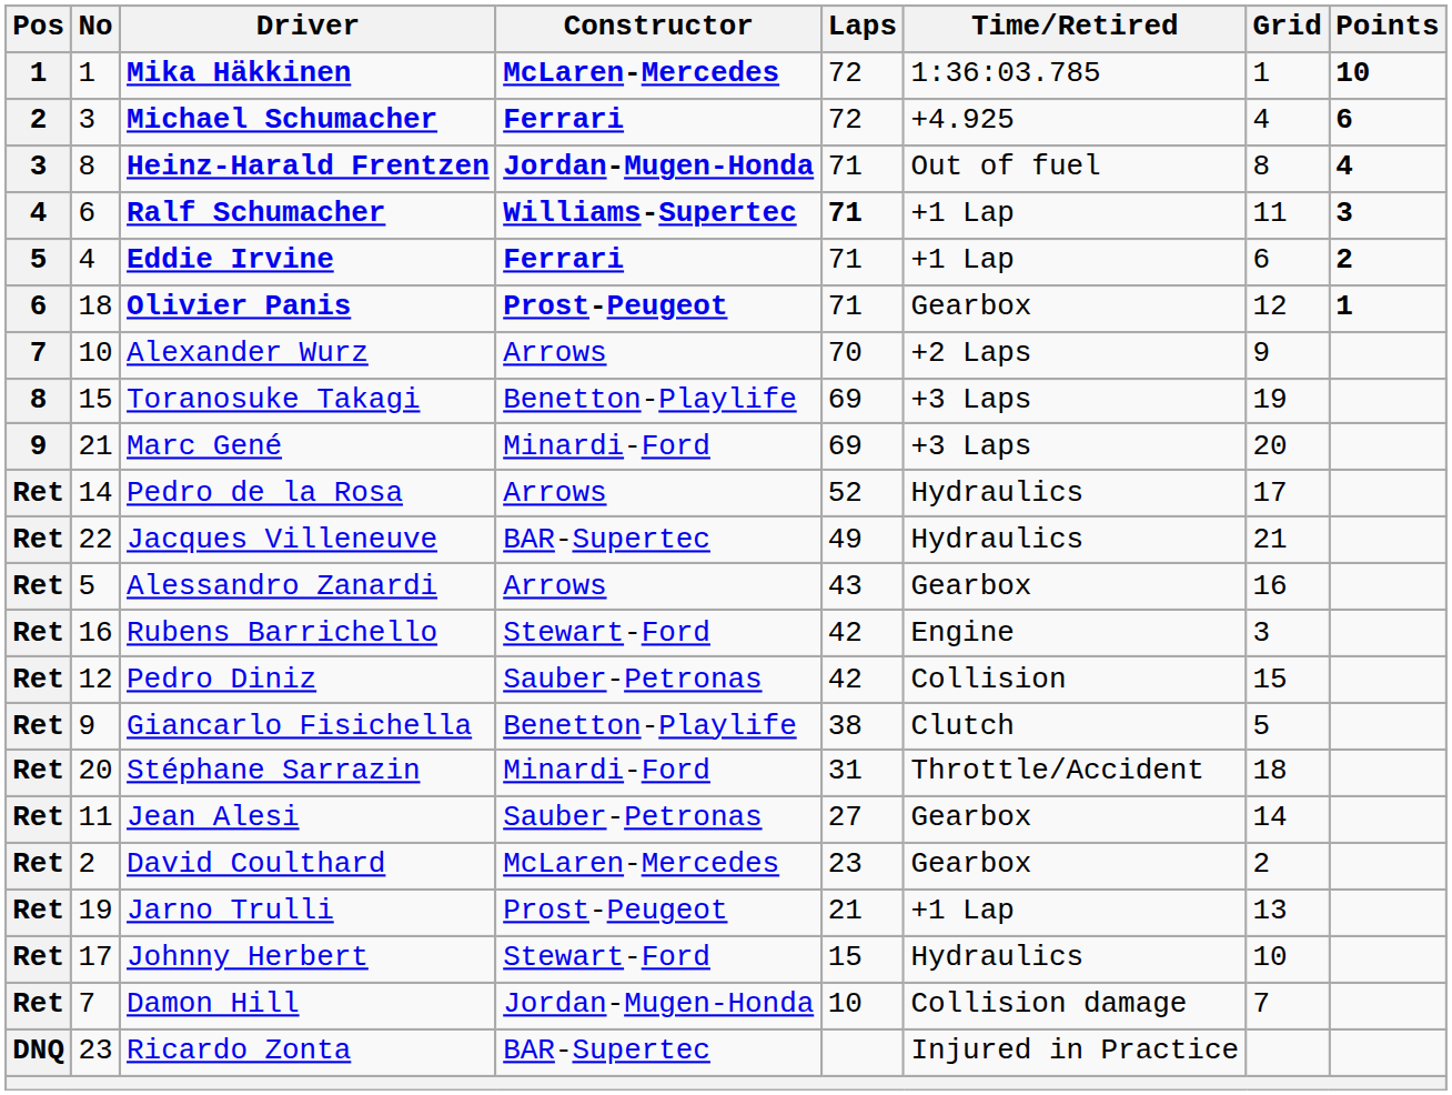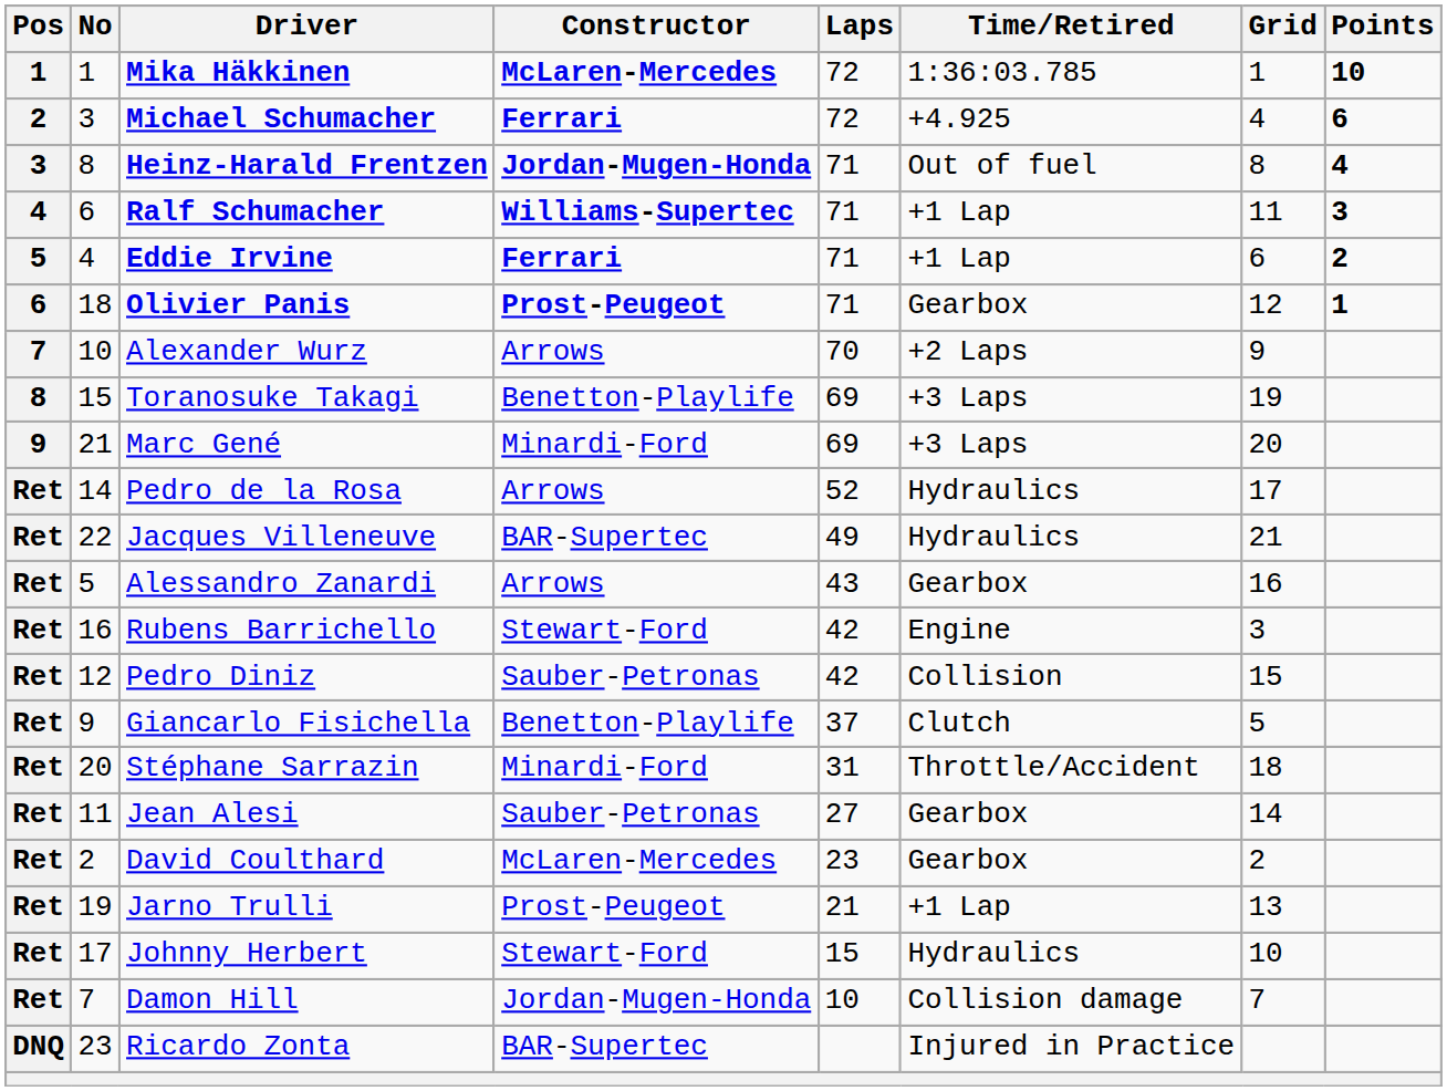Ralf Schumacher | Laps: bold -> normal
Giancarlo Fisichella | Laps: 38 -> 37
